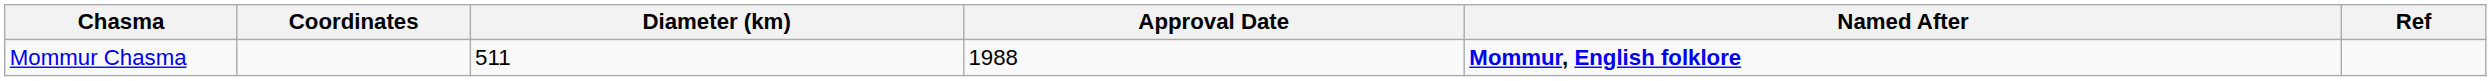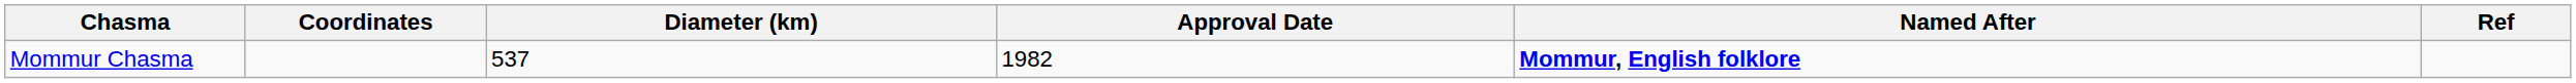Mommur Chasma | Diameter (km): 511 -> 537
Mommur Chasma | Approval Date: 1988 -> 1982
